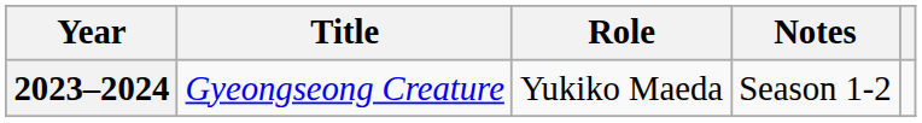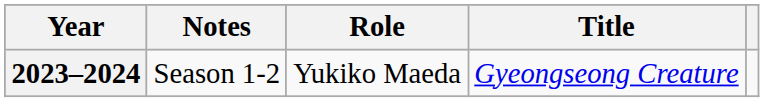columns swapped: Title <-> Notes
